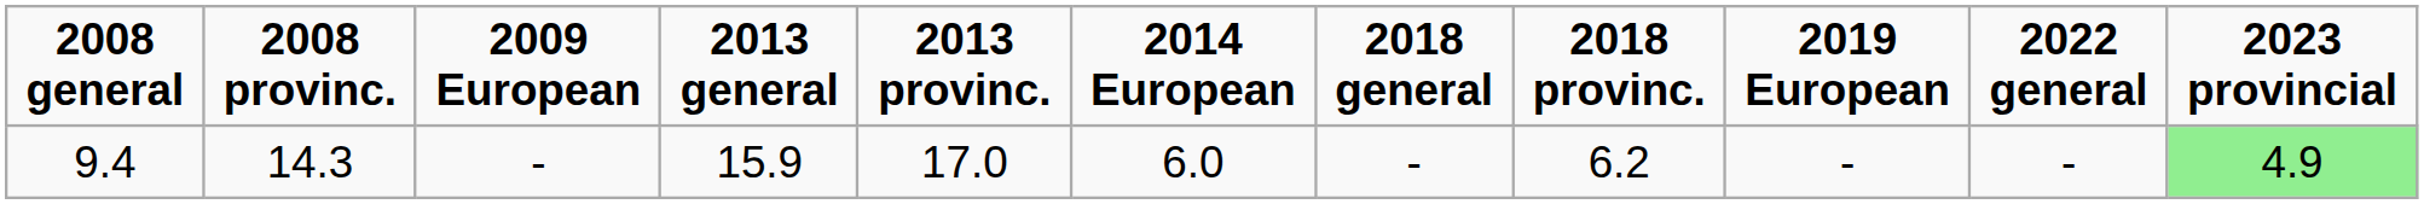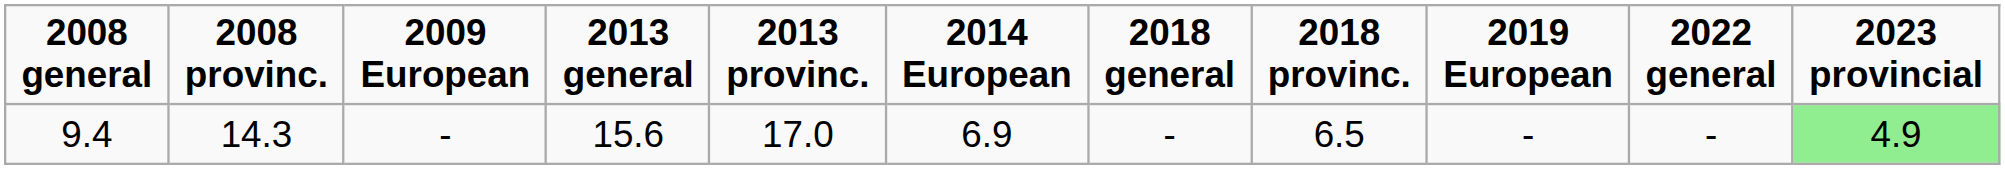9.4 | 2013 general: 15.9 -> 15.6
9.4 | 2014 European: 6.0 -> 6.9
9.4 | 2018 provinc.: 6.2 -> 6.5
